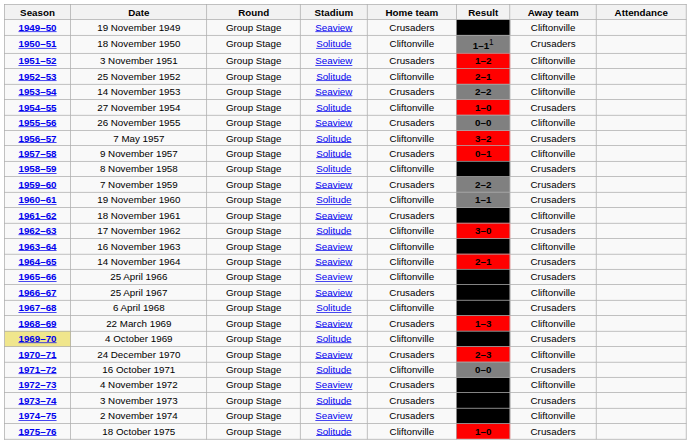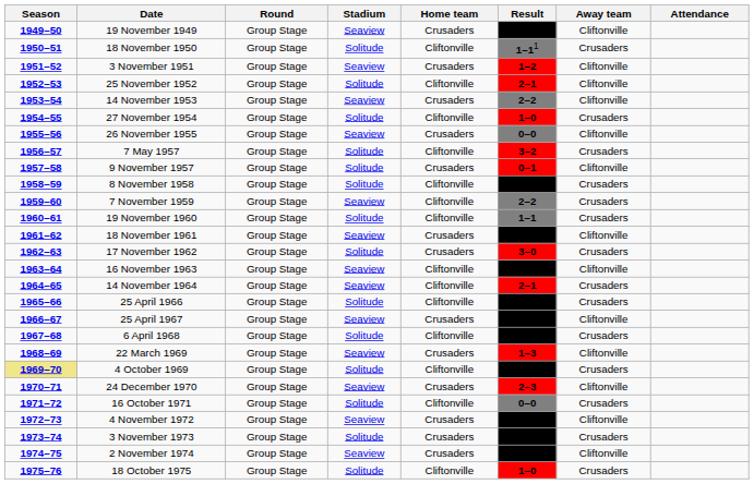7 November 1959 | Home team: Crusaders -> Cliftonville
17 November 1962 | Home team: Cliftonville -> Crusaders
25 April 1966 | Stadium: Seaview -> Solitude
